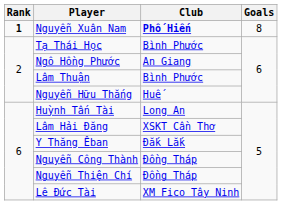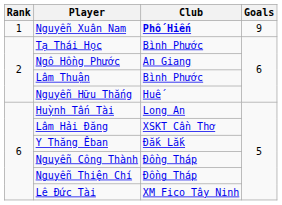Nguyễn Xuân Nam | Rank: bold -> normal
Nguyễn Xuân Nam | Goals: 8 -> 9
